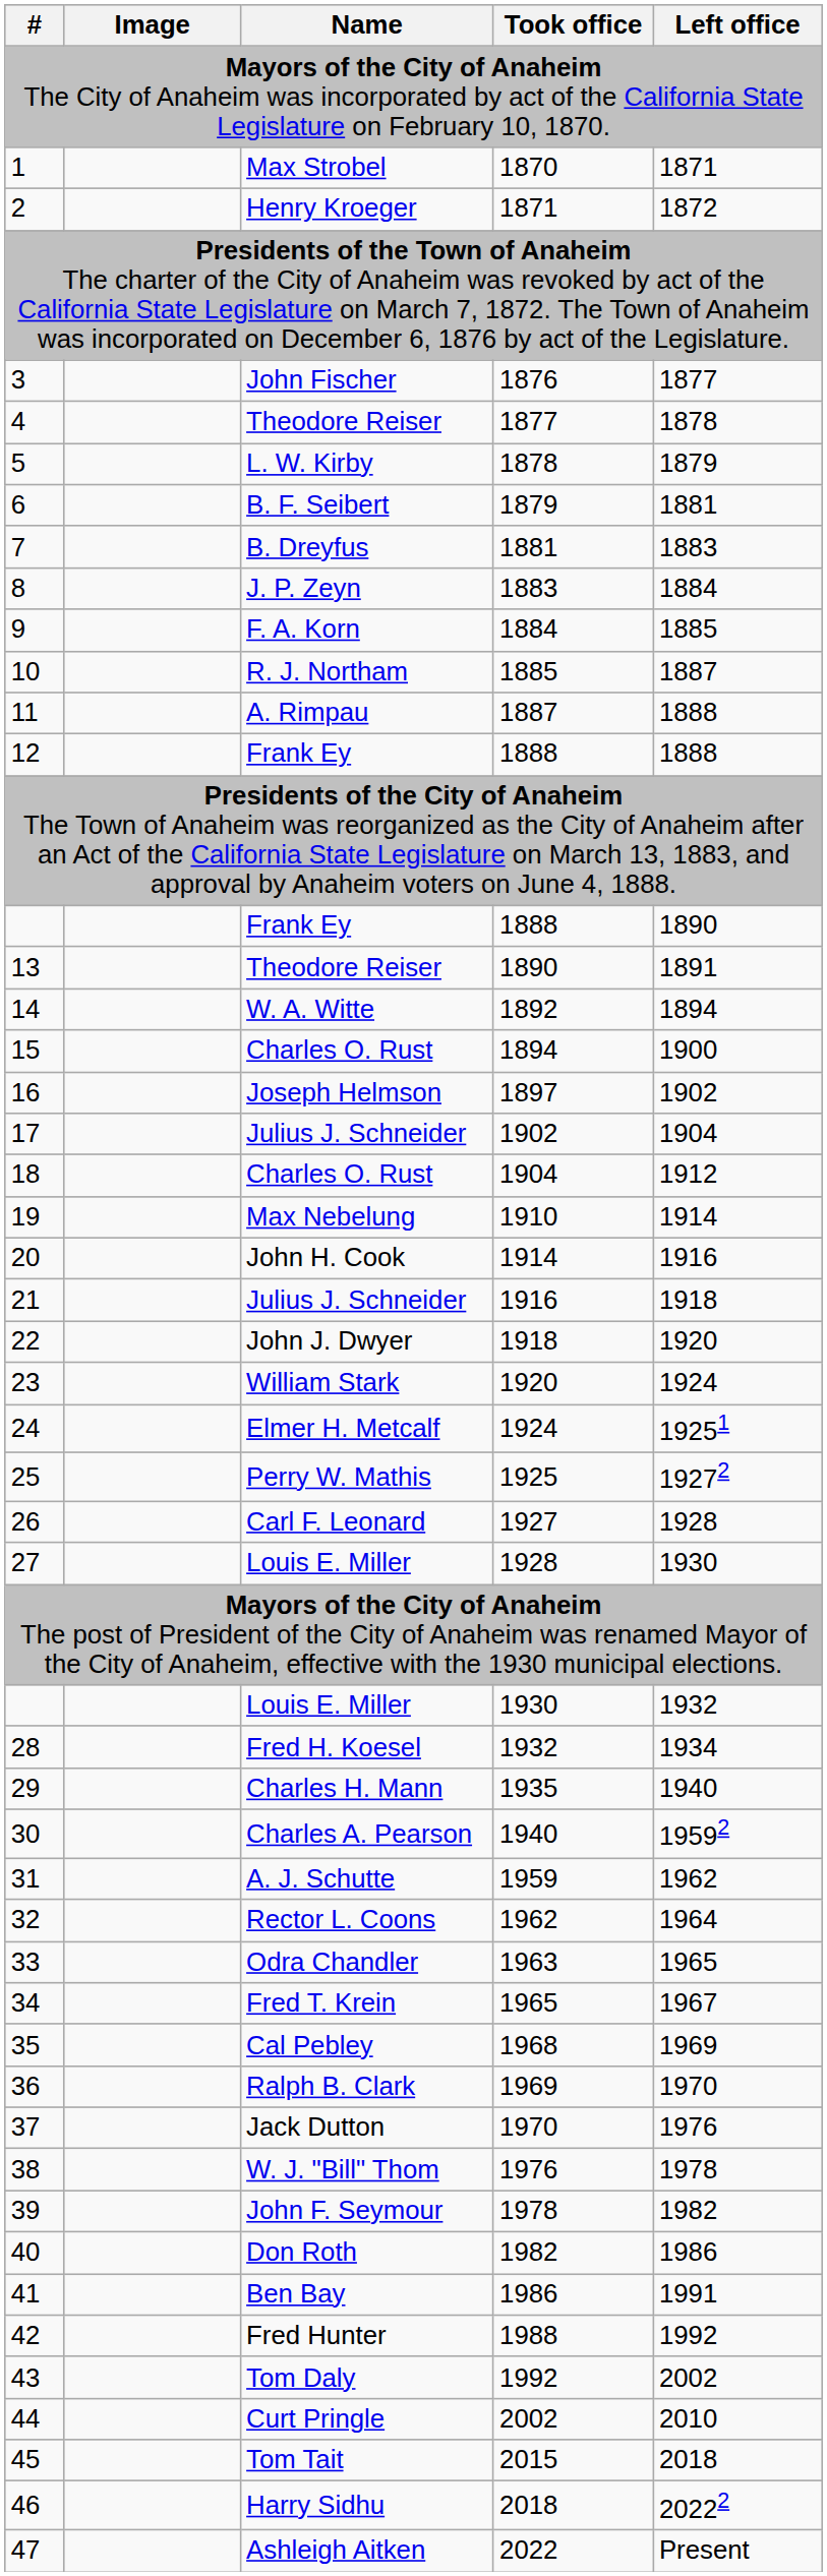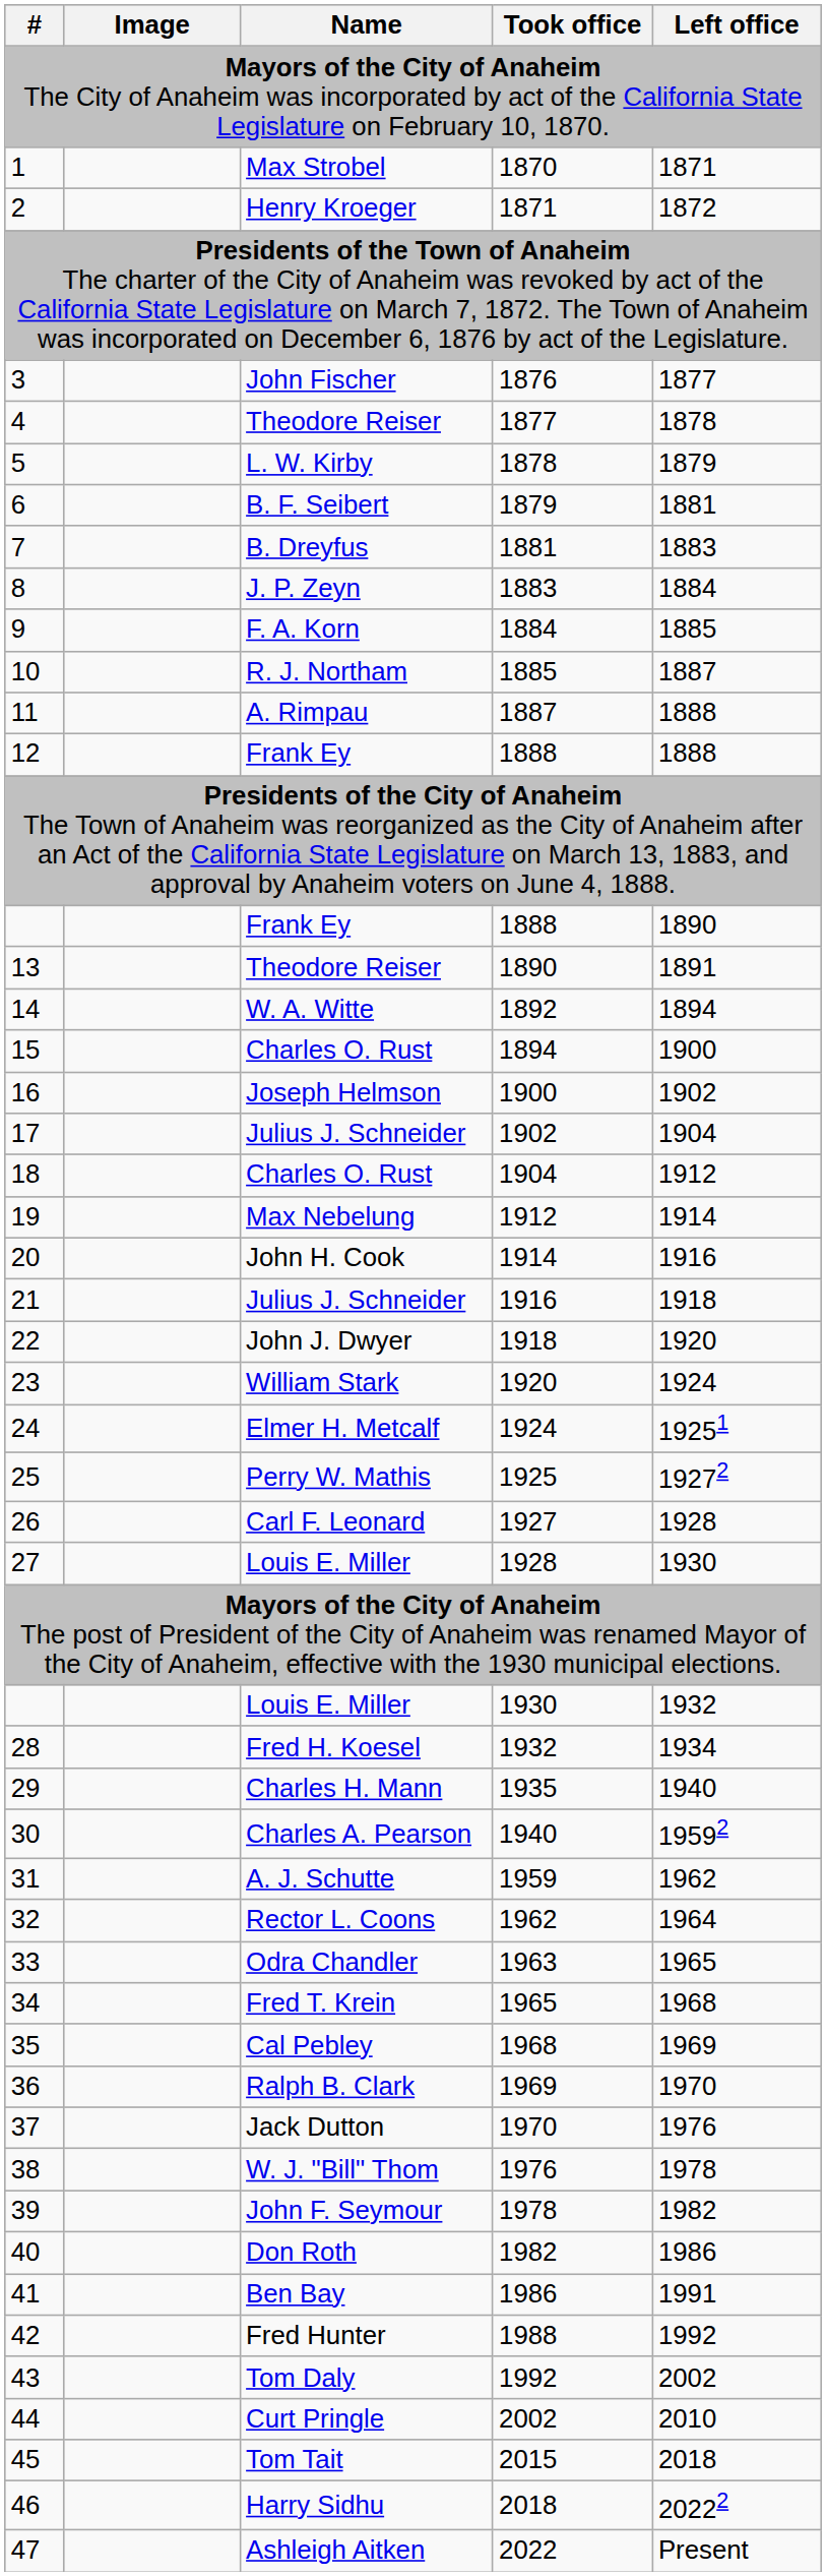Joseph Helmson | Took office: 1897 -> 1900
Max Nebelung | Took office: 1910 -> 1912
Fred T. Krein | Left office: 1967 -> 1968
